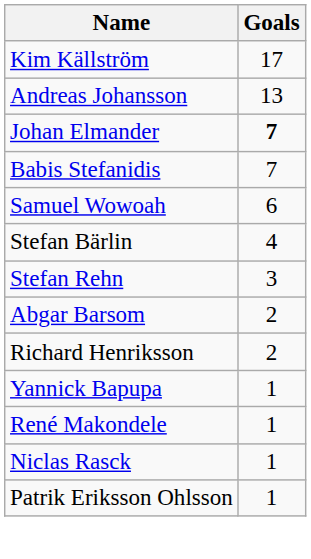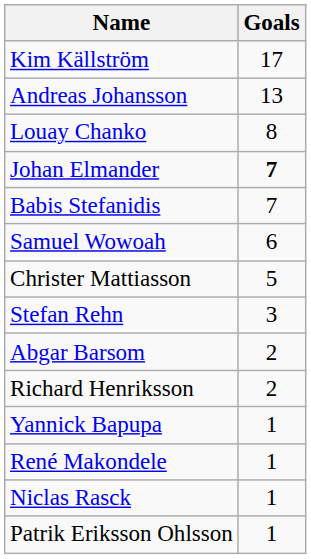+ row: Louay Chanko | 8
+ row: Christer Mattiasson | 5
- row: Stefan Bärlin | 4
